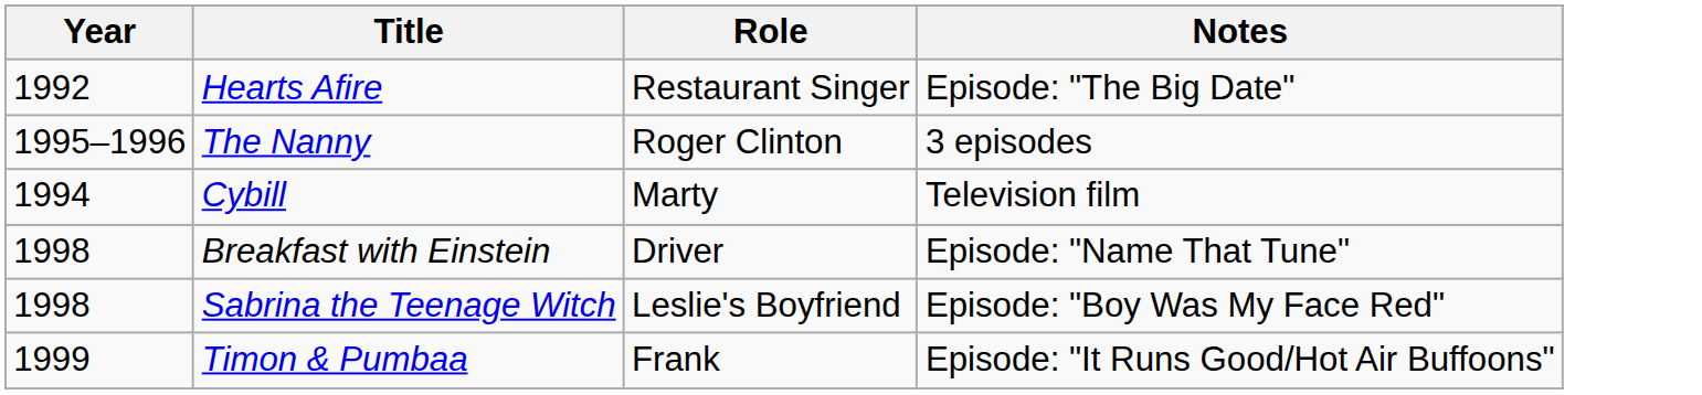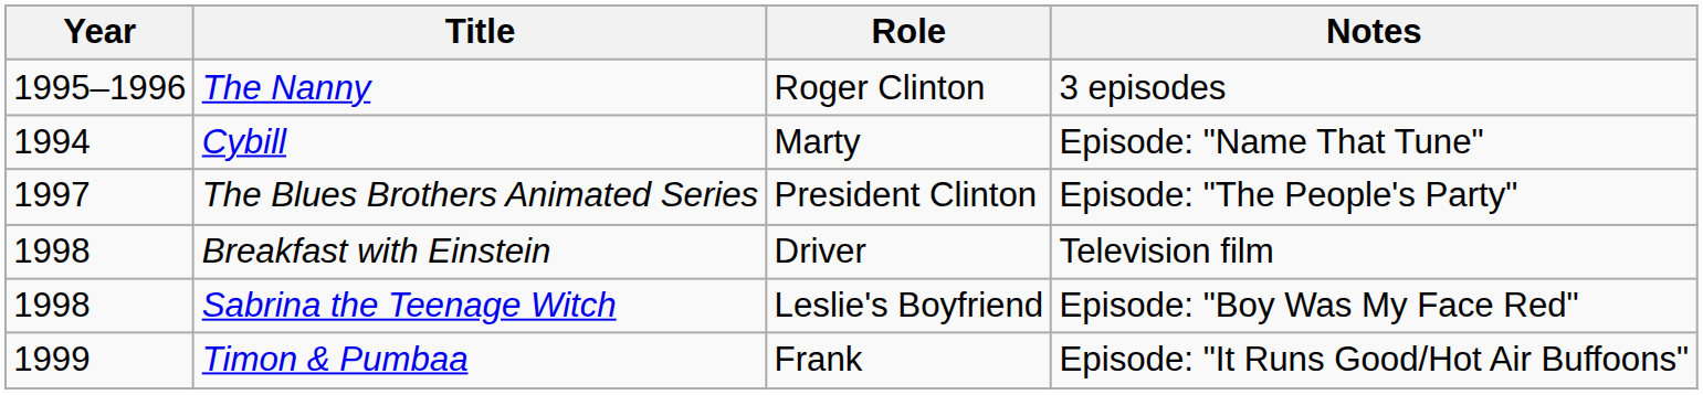- row: 1992 | Hearts Afire | Restaurant Singer | Episode: "The Big Date"
Cybill | Notes: Television film -> Episode: "Name That Tune"
+ row: 1997 | The Blues Brothers Animated Series | President Clinton | Episode: "The People's Party"
Breakfast with Einstein | Notes: Episode: "Name That Tune" -> Television film
